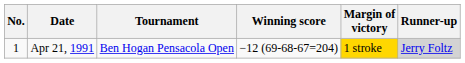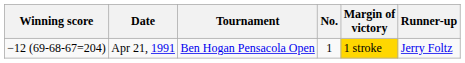columns swapped: No. <-> Winning score
Apr 21, 1991 | Runner-up: lightgrey background -> no background
